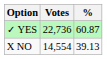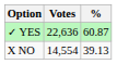✓ YES | Votes: 22,736 -> 22,636
